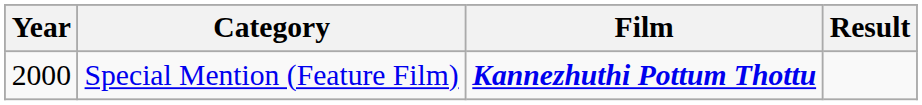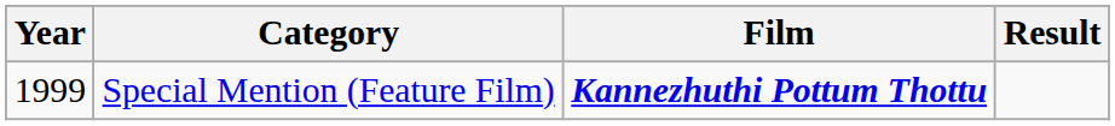Special Mention (Feature Film) | Year: 2000 -> 1999
